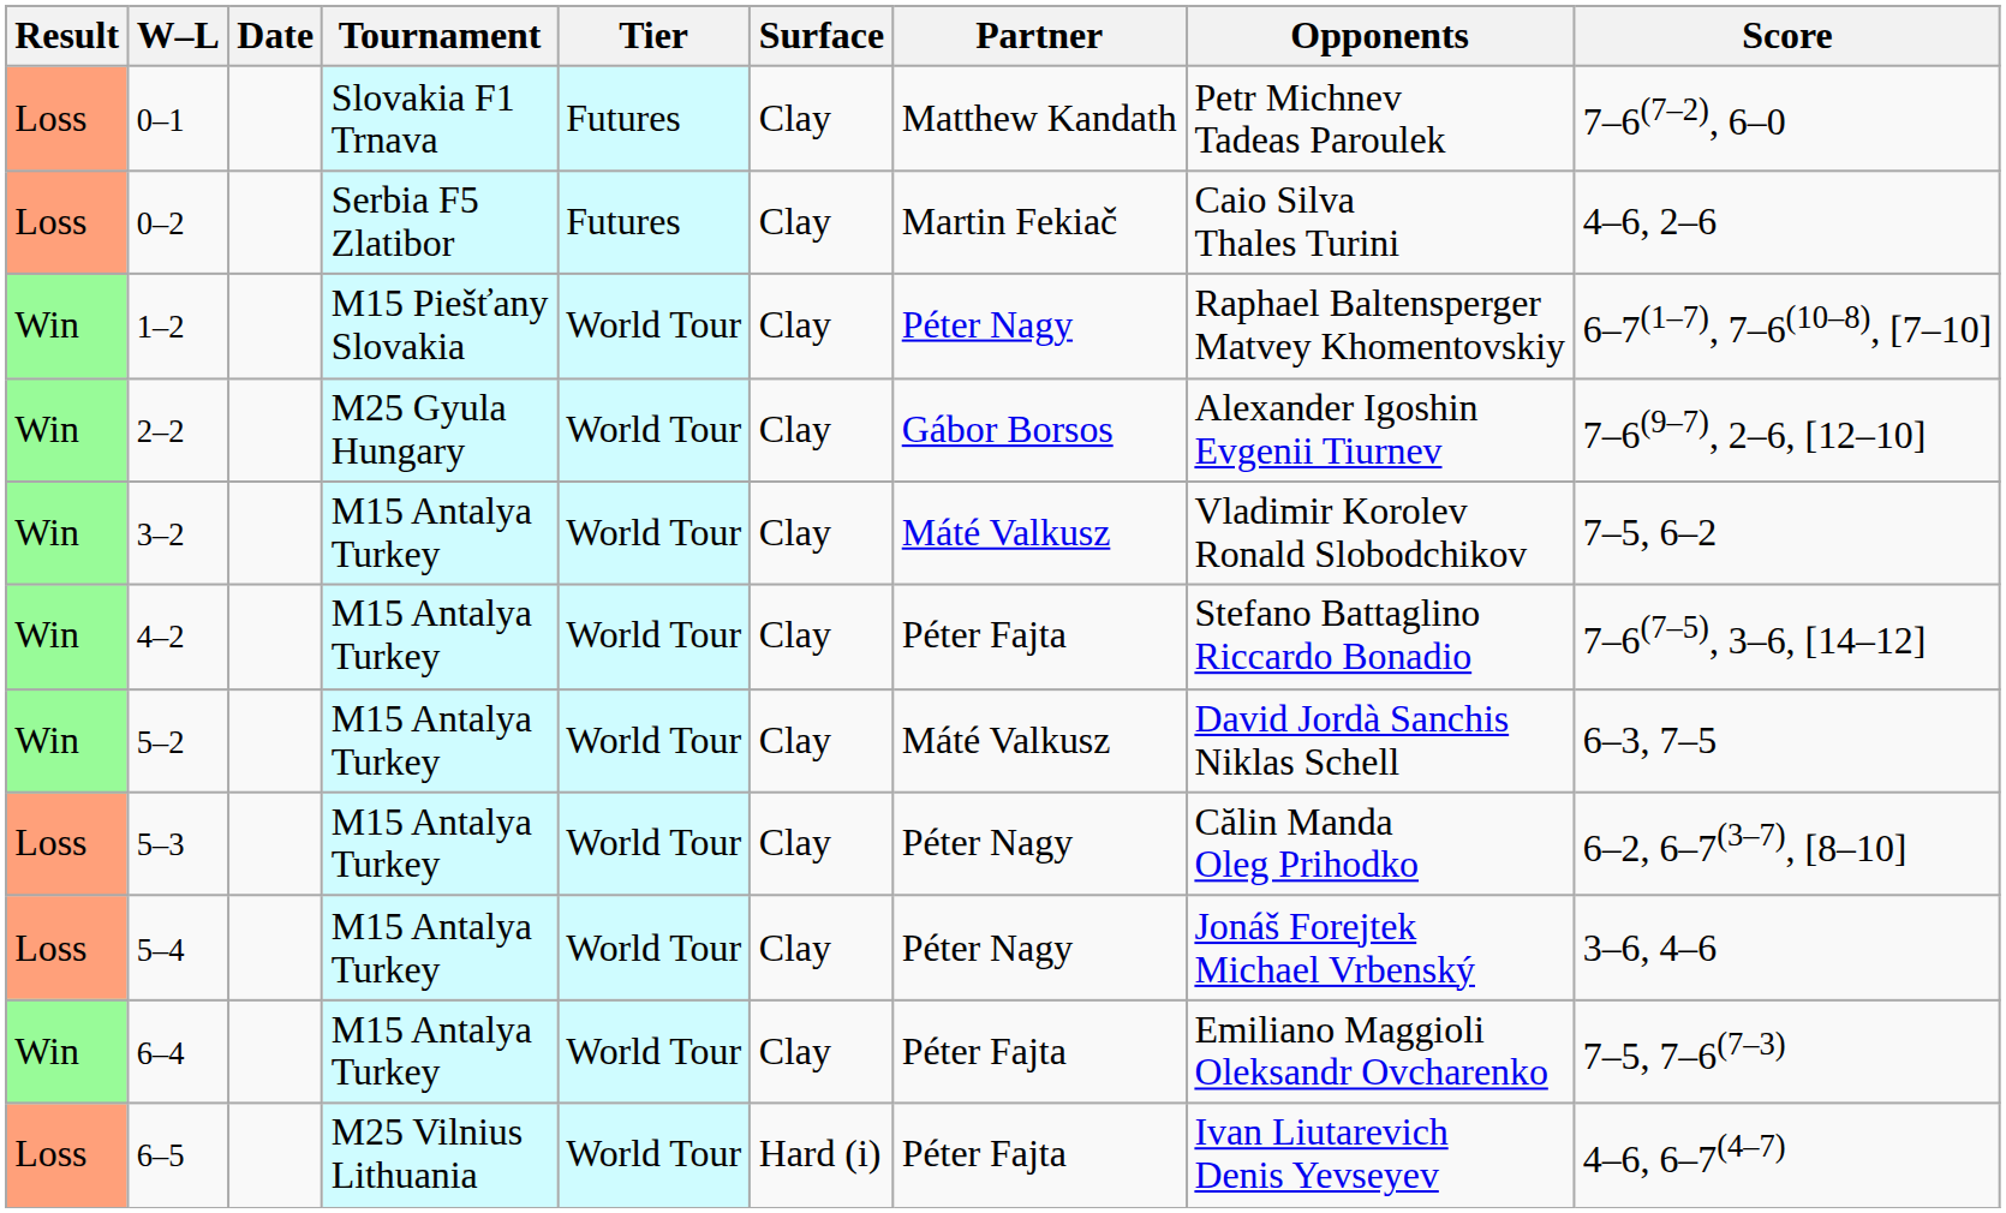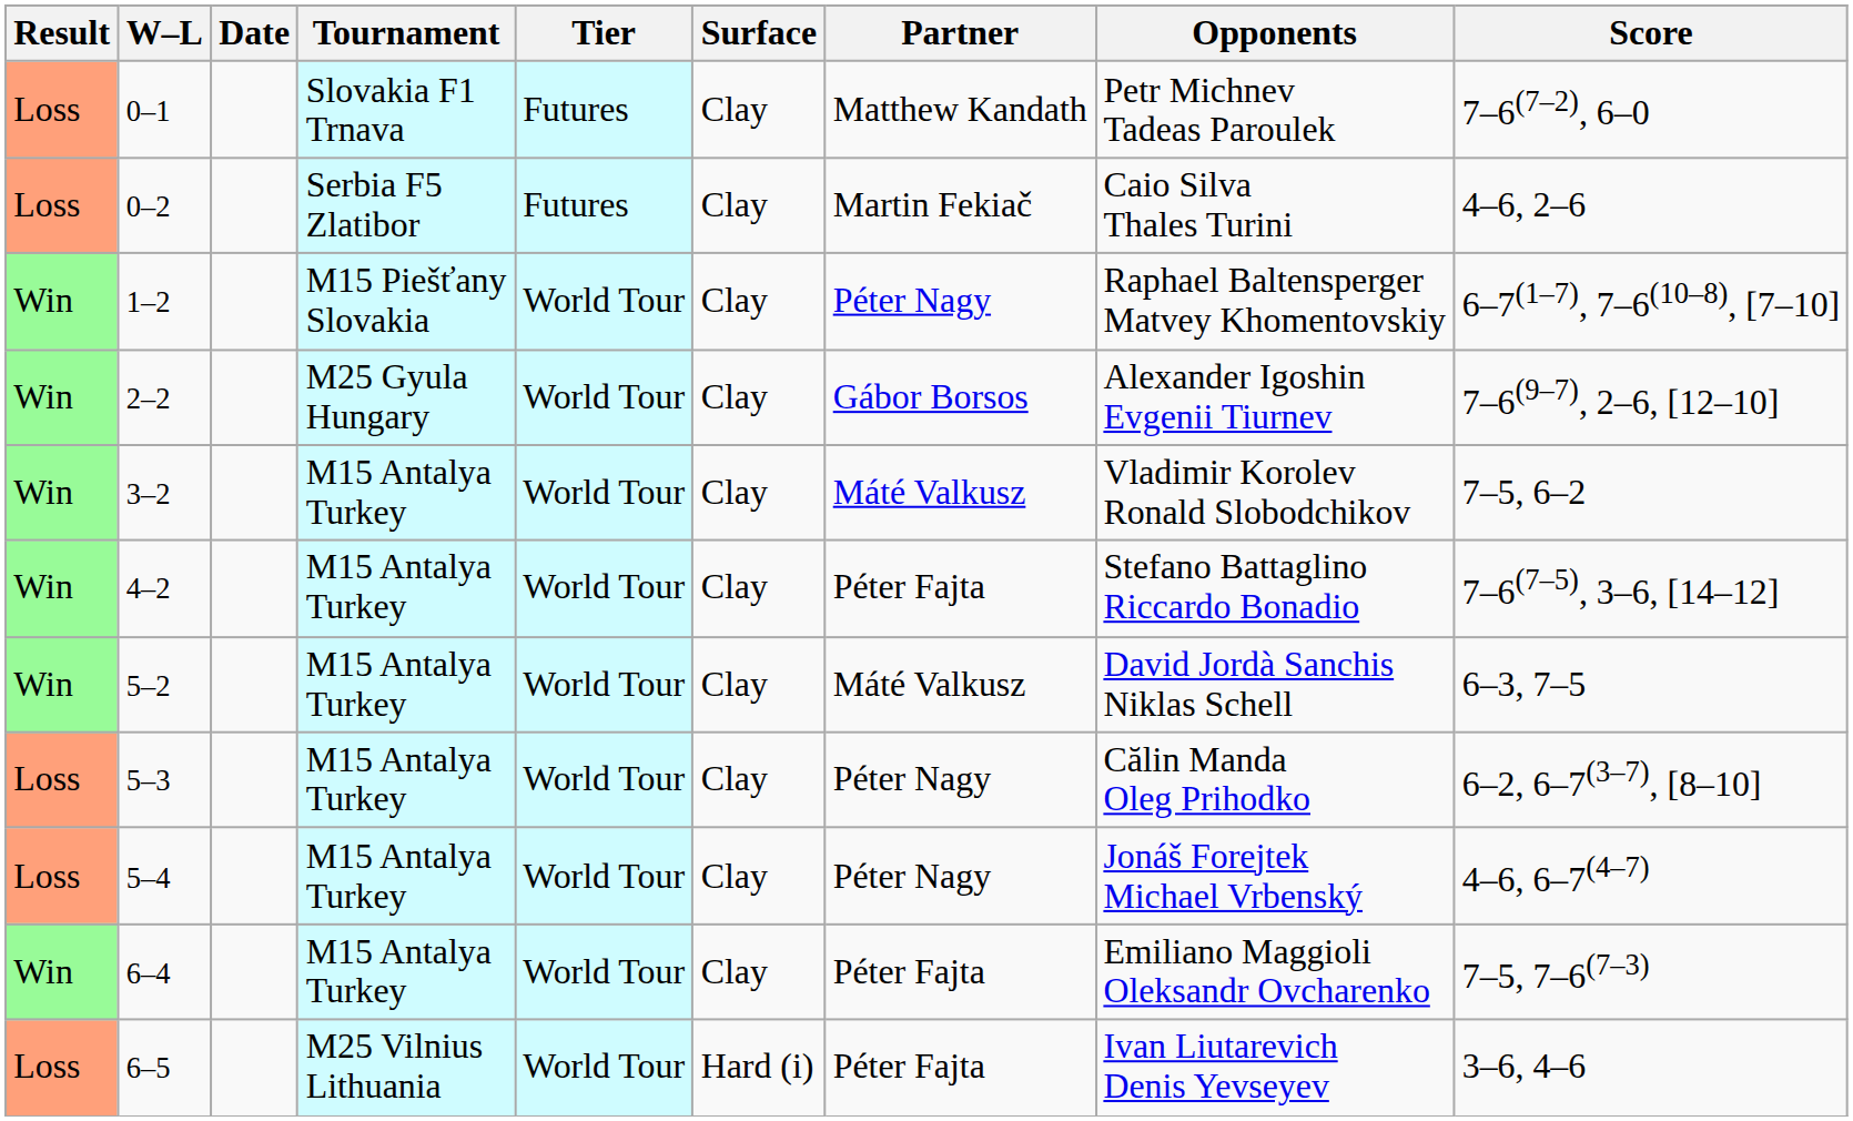5–4 | Score: 3–6, 4–6 -> 4–6, 6–7(4–7)
6–5 | Score: 4–6, 6–7(4–7) -> 3–6, 4–6
